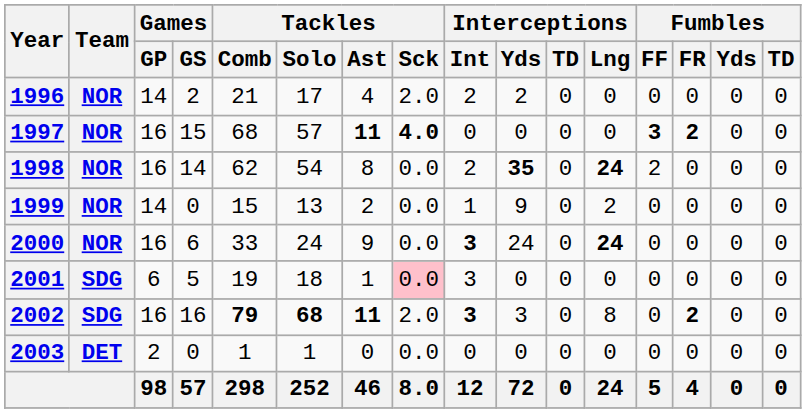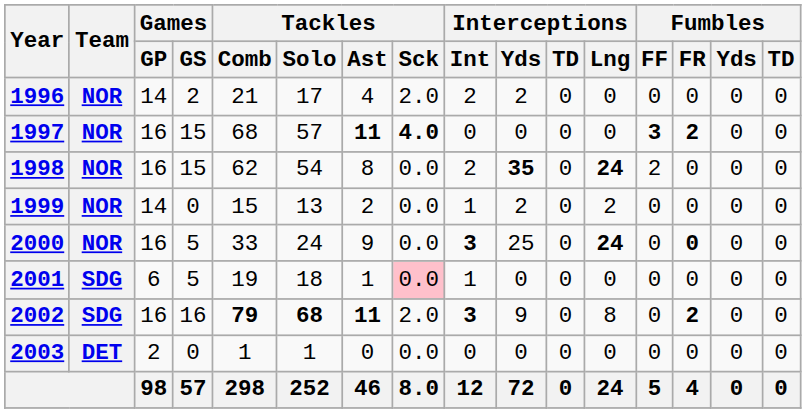1998 | Games / GS: 14 -> 15
1999 | Interceptions / Yds: 9 -> 2
2000 | Games / GS: 6 -> 5
2000 | Interceptions / Yds: 24 -> 25
2000 | Fumbles / FR: normal -> bold
2001 | Interceptions / Int: 3 -> 1
2002 | Interceptions / Yds: 3 -> 9
